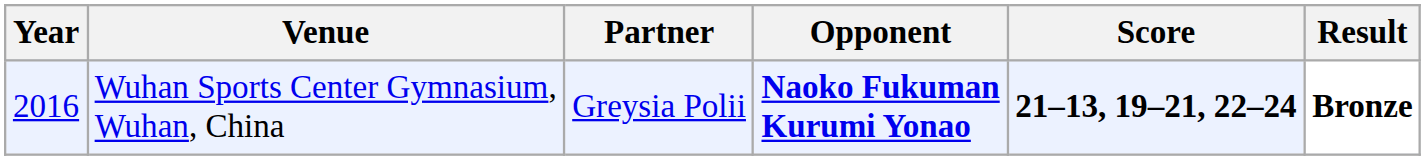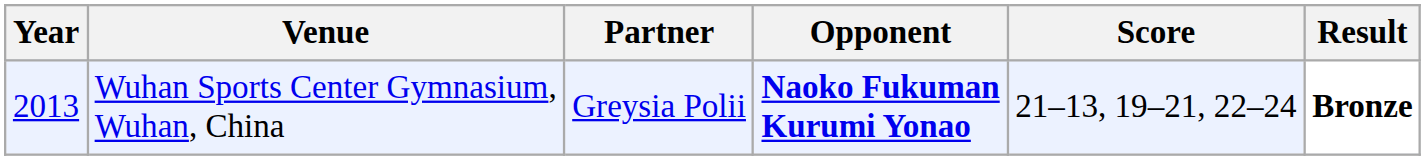Wuhan Sports Center Gymnasium, Wuhan, China | Year: 2016 -> 2013
Wuhan Sports Center Gymnasium, Wuhan, China | Score: bold -> normal
